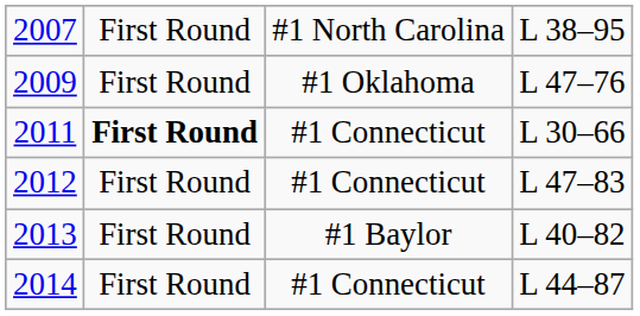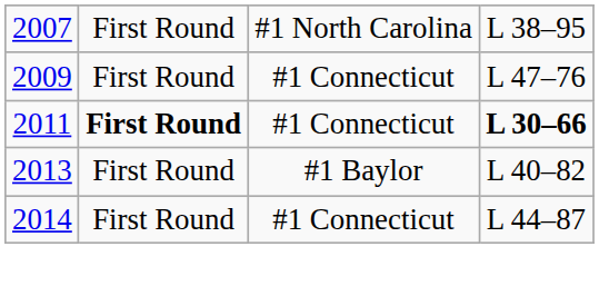2009 | column 3: #1 Oklahoma -> #1 Connecticut
2011 | column 4: normal -> bold
- row: 2012 | First Round | #1 Connecticut | L 47–83
